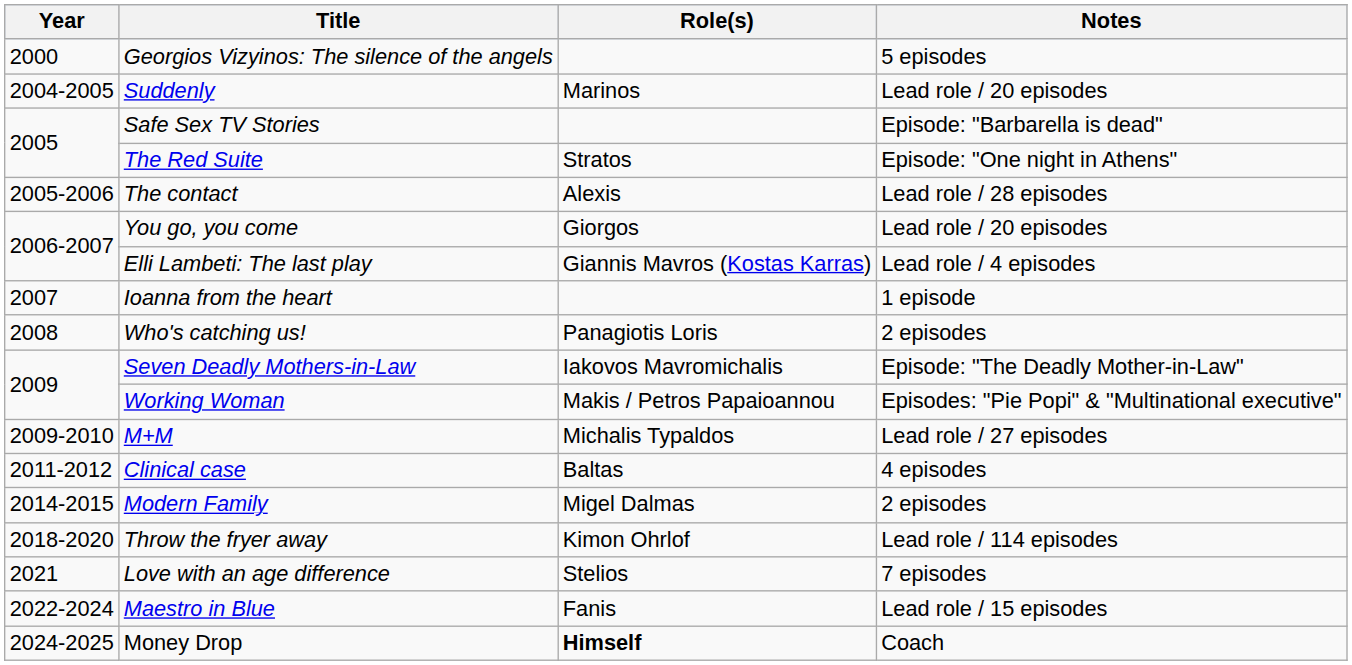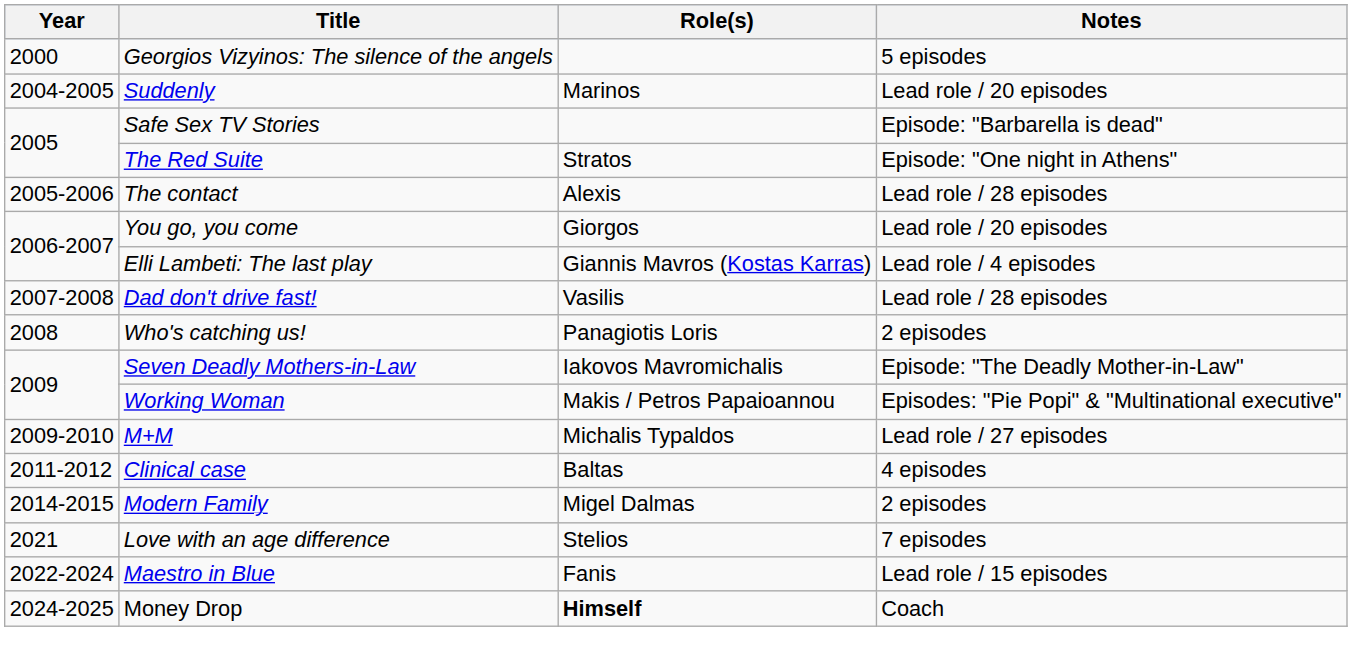- row: 2007 | Ioanna from the heart | 1 episode
+ row: 2007-2008 | Dad don't drive fast! | Vasilis | Lead role / 28 episodes
- row: 2018-2020 | Throw the fryer away | Kimon Ohrlof | Lead role / 114 episodes
